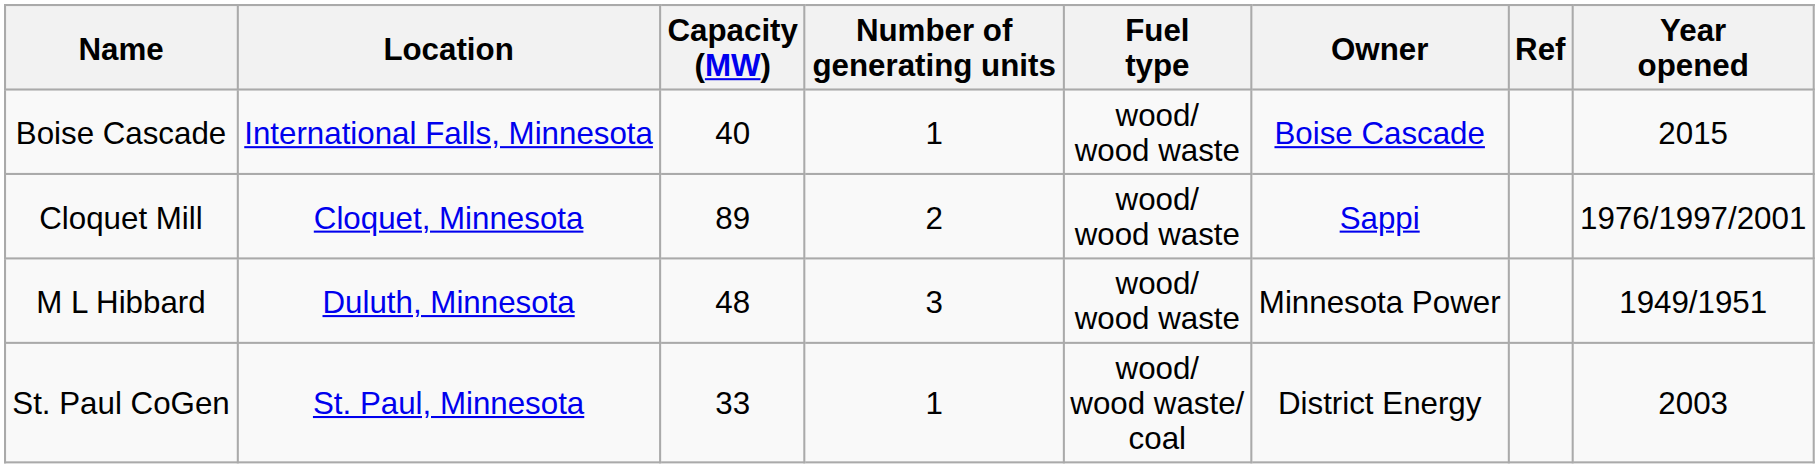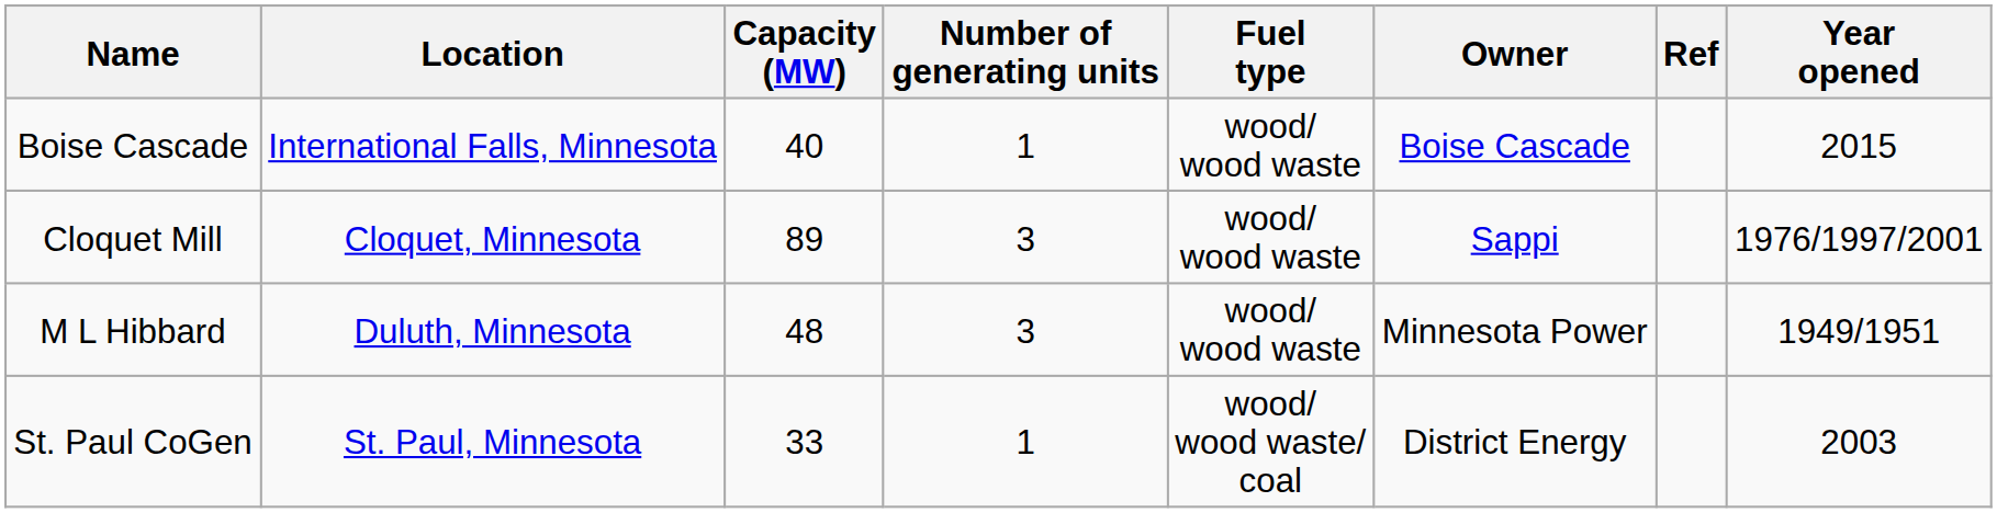Cloquet Mill | Number of generating units: 2 -> 3
